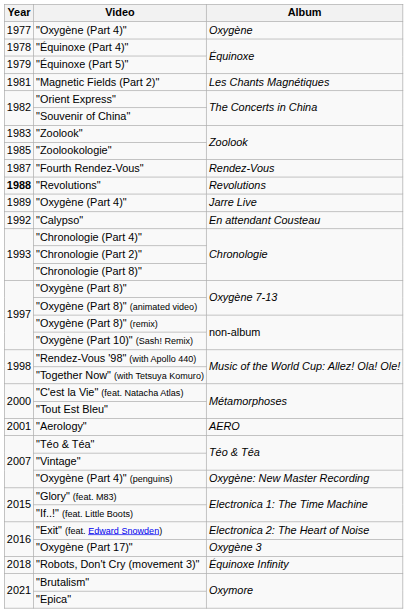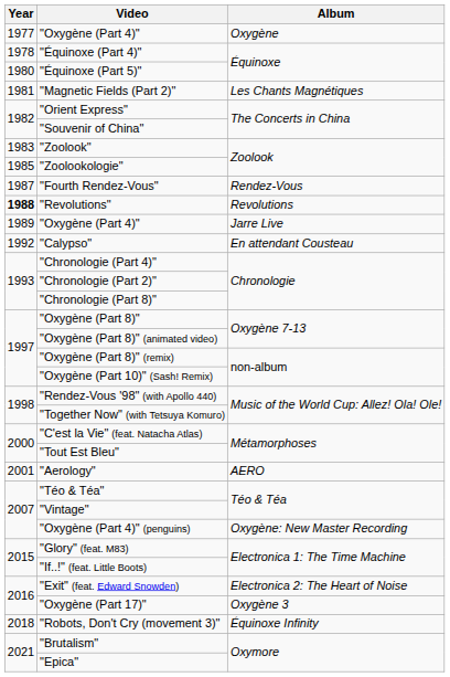"Équinoxe (Part 5)" | Year: 1979 -> 1980
